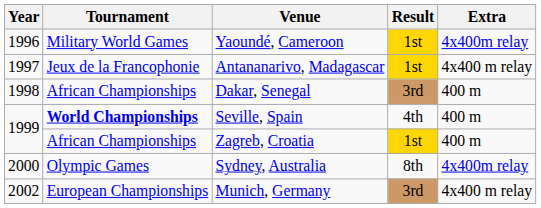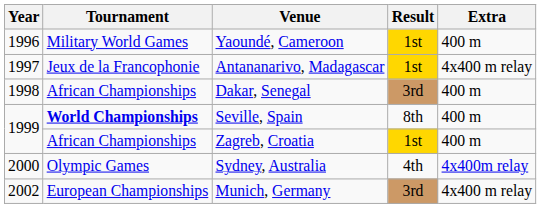Yaoundé, Cameroon | Extra: 4x400m relay -> 400 m
Seville, Spain | Result: 4th -> 8th
Sydney, Australia | Result: 8th -> 4th
